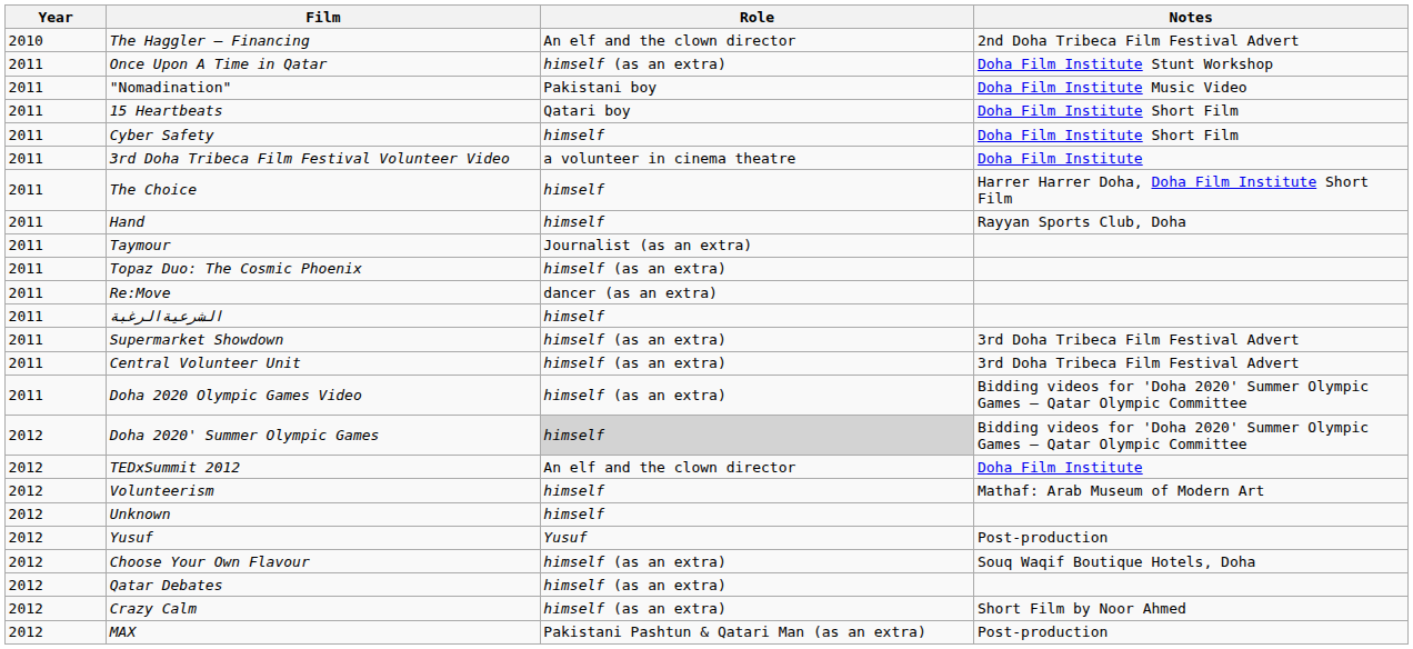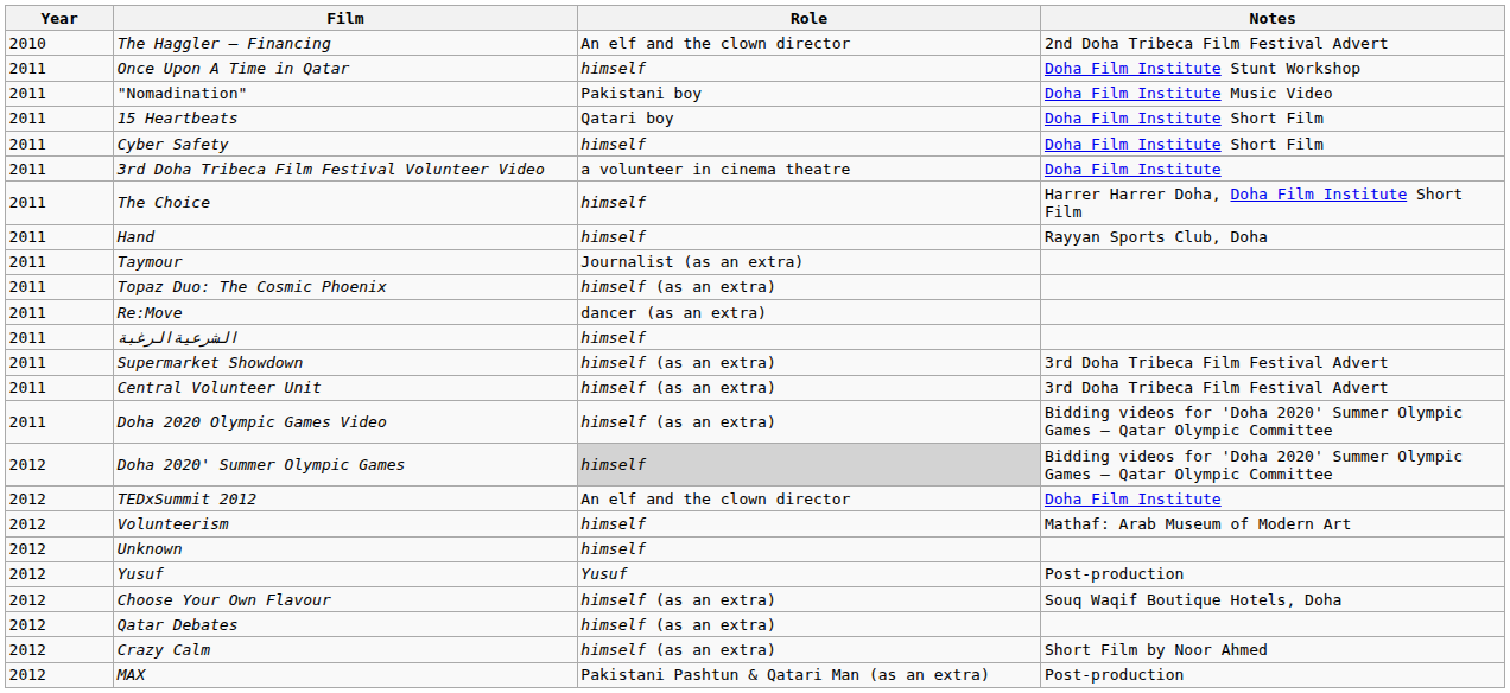Once Upon A Time in Qatar | Role: himself (as an extra) -> himself
